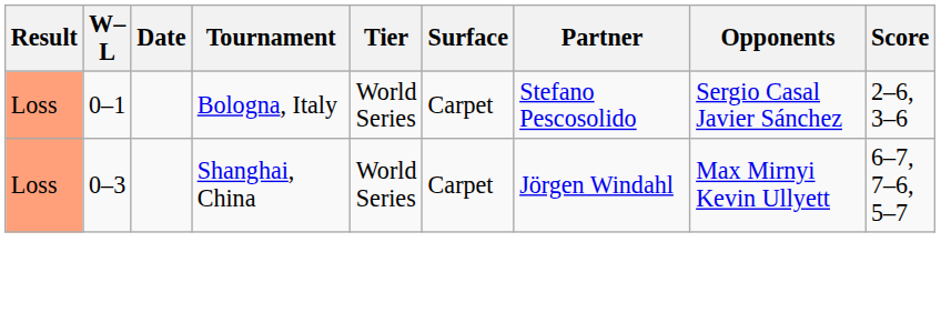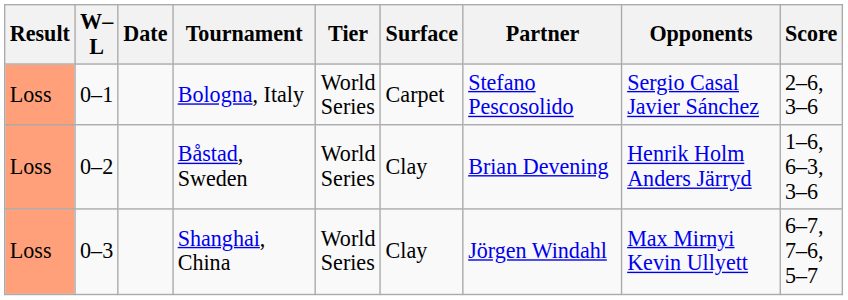+ row: Loss | 0–2 | Båstad, Sweden | World Series | Clay | Brian Devening | Henrik Holm Anders Järryd | 1–6, 6–3, 3–6
Shanghai, China | Surface: Carpet -> Clay
